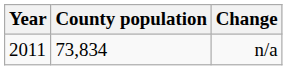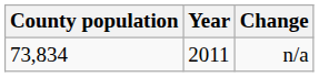columns swapped: Year <-> County population
